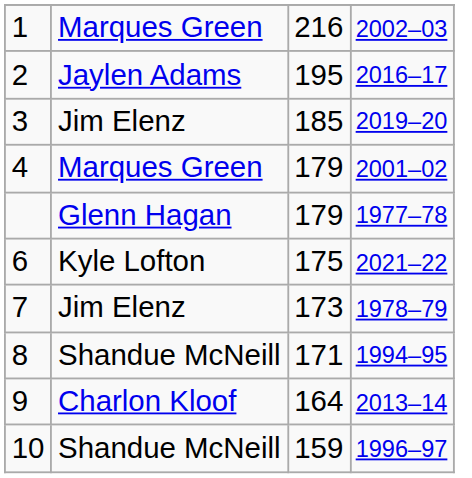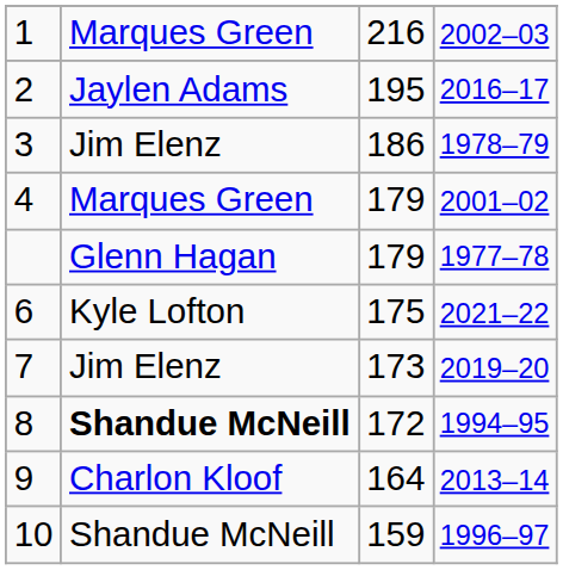3 | column 3: 185 -> 186
3 | column 4: 2019–20 -> 1978–79
7 | column 4: 1978–79 -> 2019–20
8 | column 2: normal -> bold
8 | column 3: 171 -> 172
